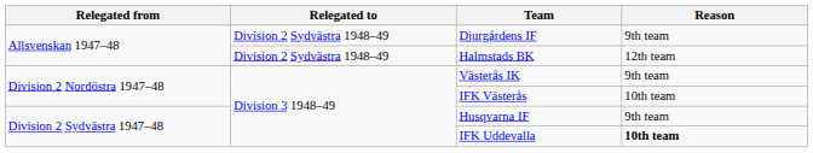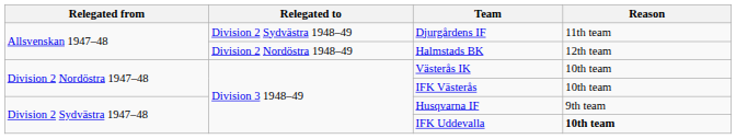Djurgårdens IF | Reason: 9th team -> 11th team
Halmstads BK | Relegated to: Division 2 Sydvästra 1948–49 -> Division 2 Nordöstra 1948–49
Västerås IK | Reason: 9th team -> 10th team
